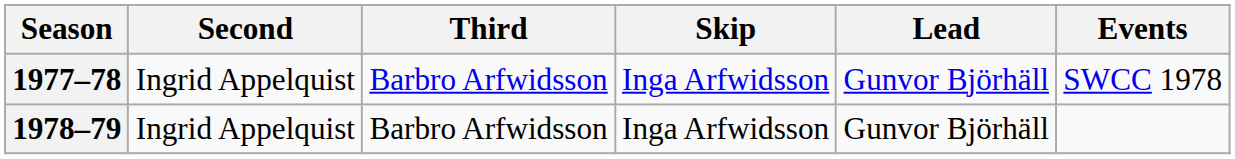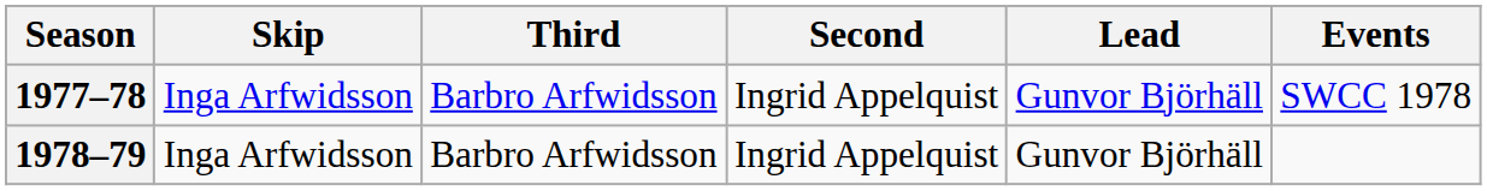columns swapped: Skip <-> Second
